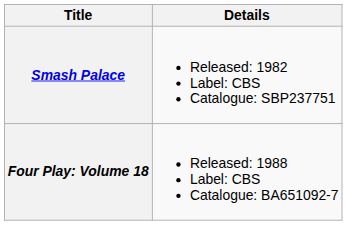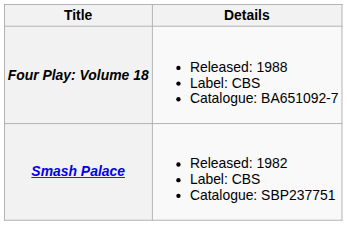rows swapped: Smash Palace <-> Four Play: Volume 18
